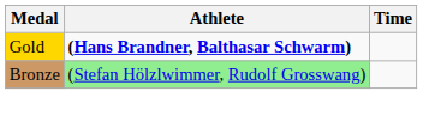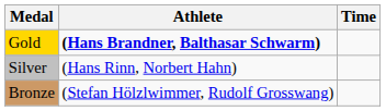+ row: Silver | (Hans Rinn, Norbert Hahn)
Bronze | Athlete: lightgreen background -> no background
